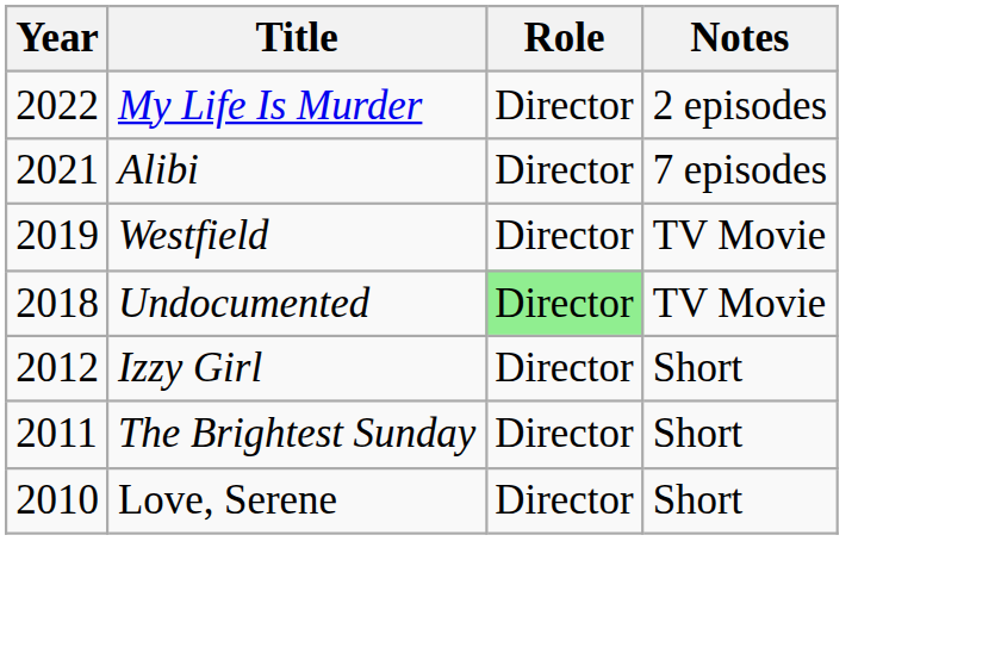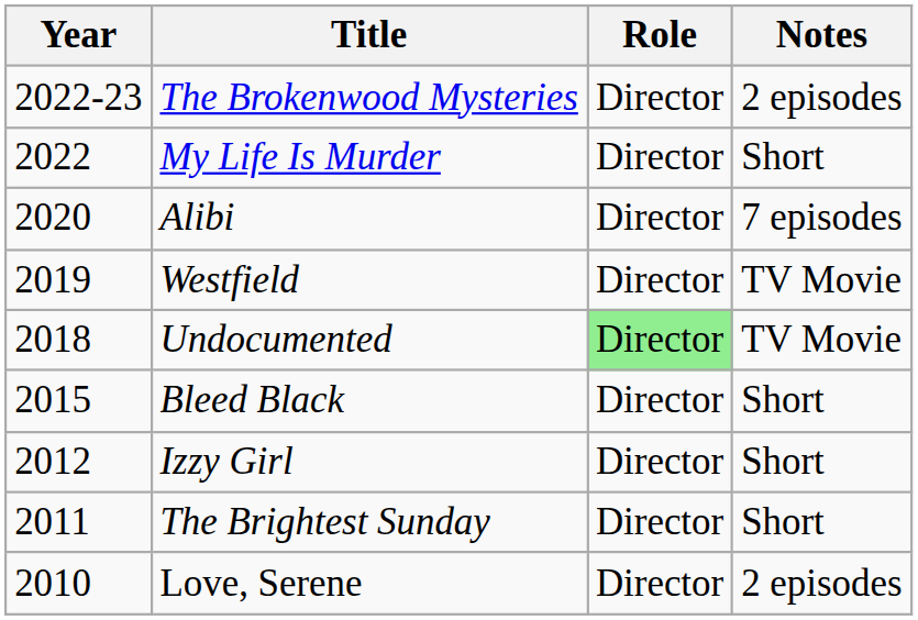+ row: 2022-23 | The Brokenwood Mysteries | Director | 2 episodes
My Life Is Murder | Notes: 2 episodes -> Short
Alibi | Year: 2021 -> 2020
+ row: 2015 | Bleed Black | Director | Short
Love, Serene | Notes: Short -> 2 episodes
